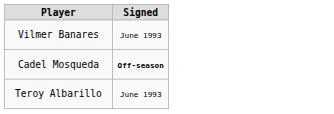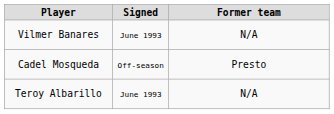+ column: Former team | N/A | Presto | N/A
Cadel Mosqueda | Signed: bold -> normal
